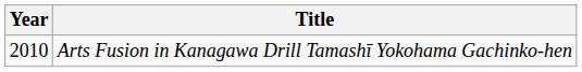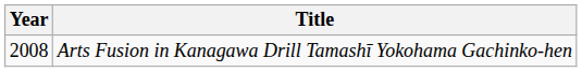Arts Fusion in Kanagawa Drill Tamashī Yokohama Gachinko-hen | Year: 2010 -> 2008
